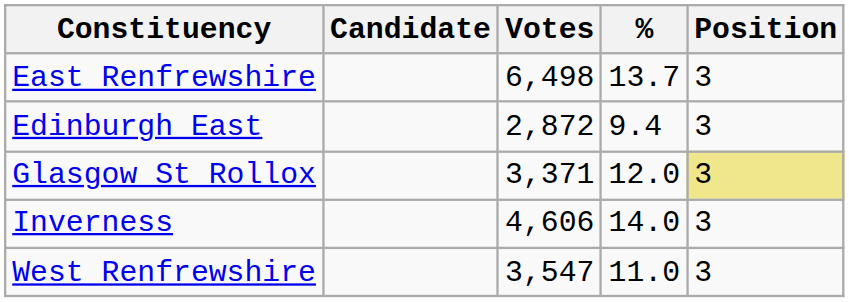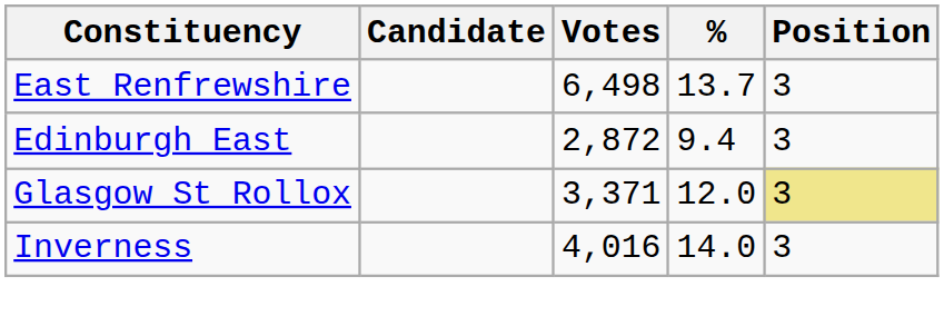Inverness | Votes: 4,606 -> 4,016
- row: West Renfrewshire | 3,547 | 11.0 | 3
